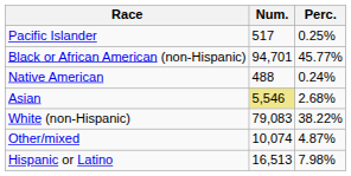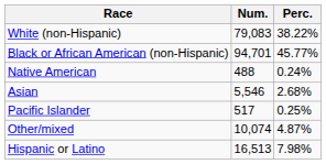rows swapped: White (non-Hispanic) <-> Pacific Islander
Asian | Num.: khaki background -> no background
